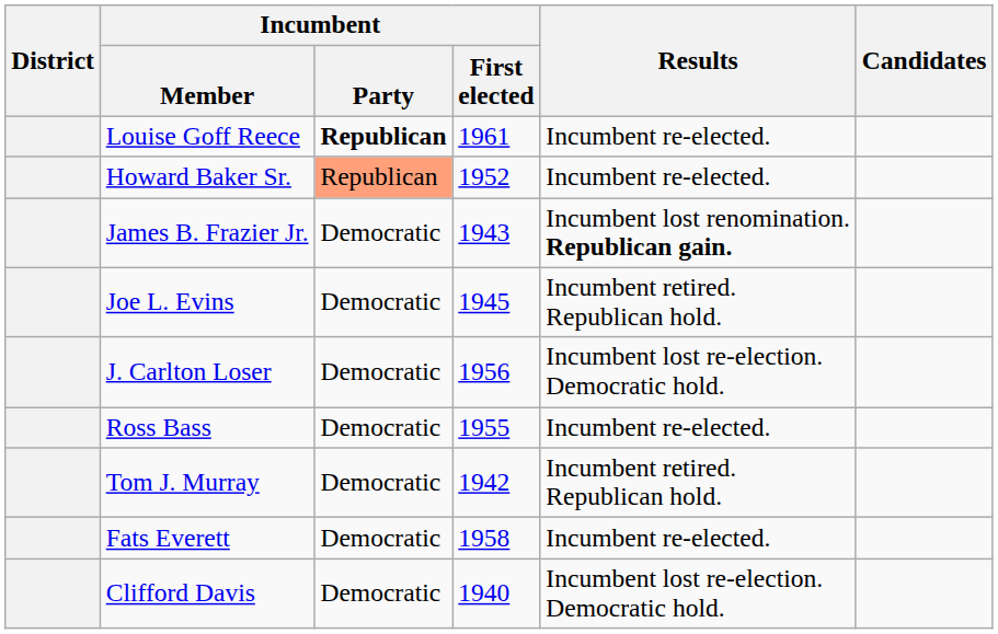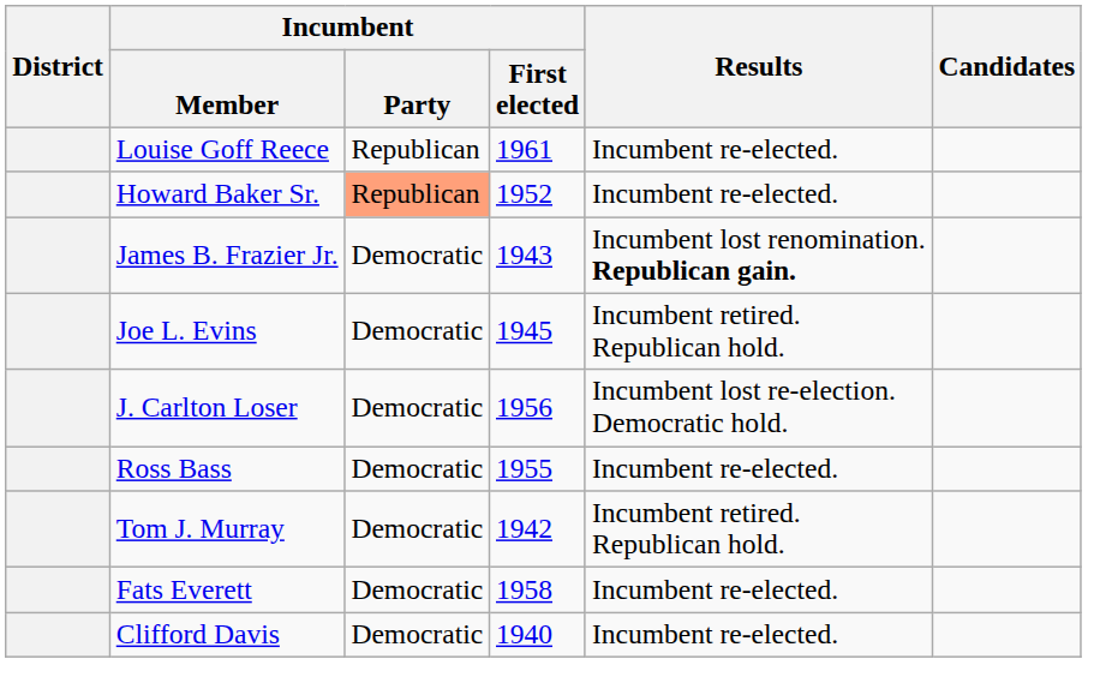Louise Goff Reece | Incumbent / Party: bold -> normal
Clifford Davis | Results: Incumbent lost re-election. Democratic hold. -> Incumbent re-elected.
